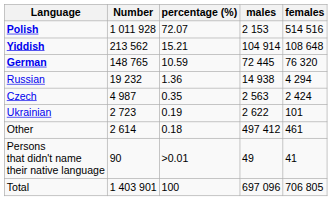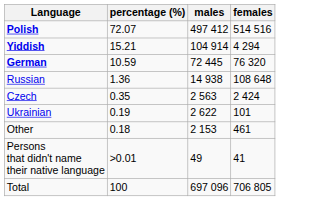- column: Number | 1 011 928 | 213 562 | 148 765 | 19 232 | 4 987 | 2 723 | 2 614 | 90 | 1 403 901
Polish | males: 2 153 -> 497 412
Yiddish | females: 108 648 -> 4 294
Russian | females: 4 294 -> 108 648
Other | males: 497 412 -> 2 153
